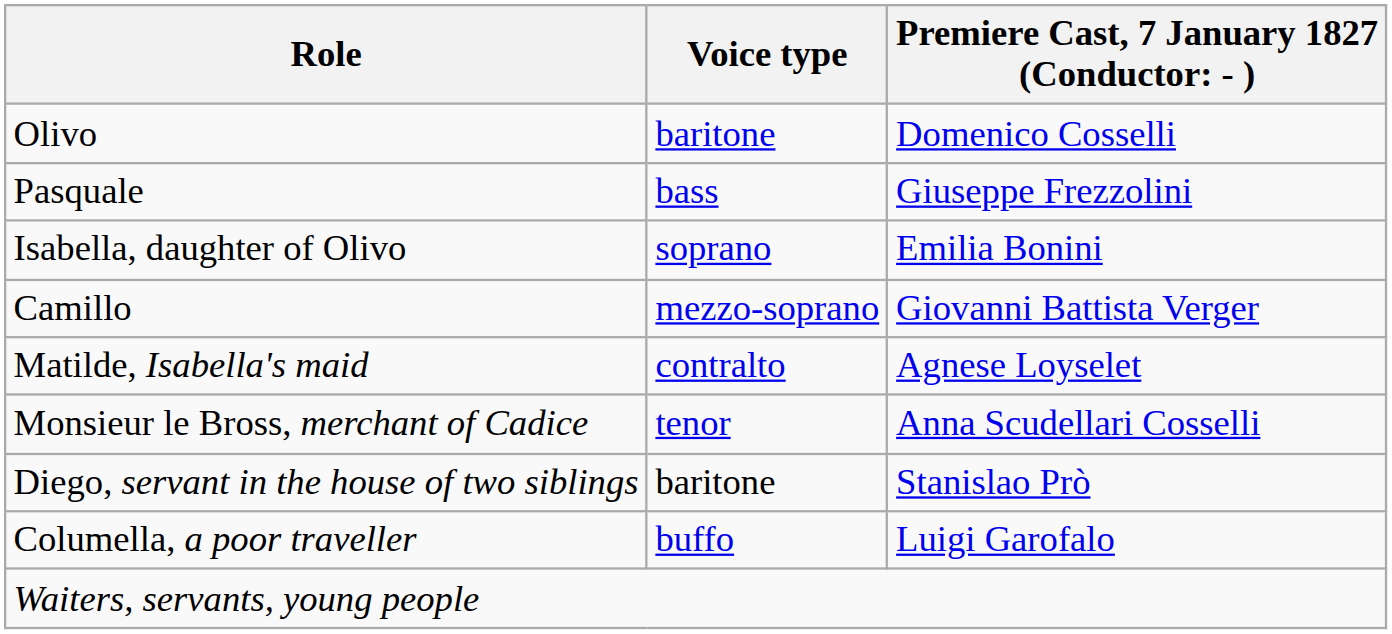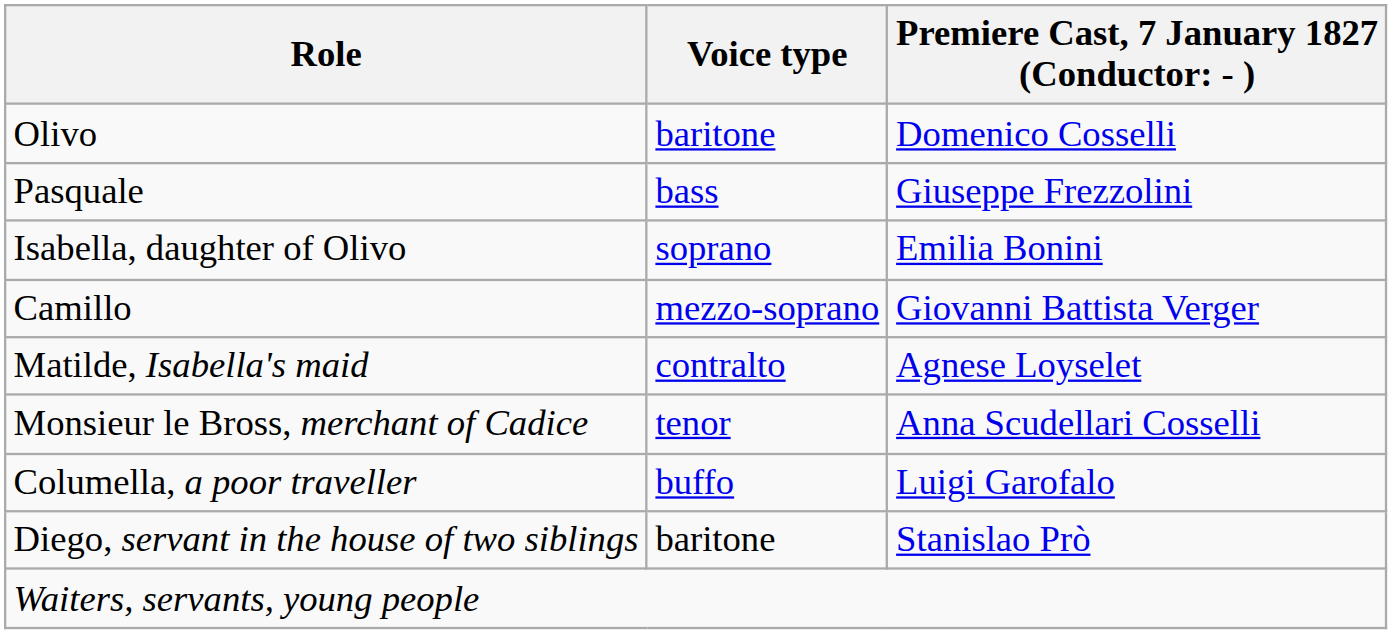rows swapped: Columella, a poor traveller <-> Diego, servant in the house of two siblings
